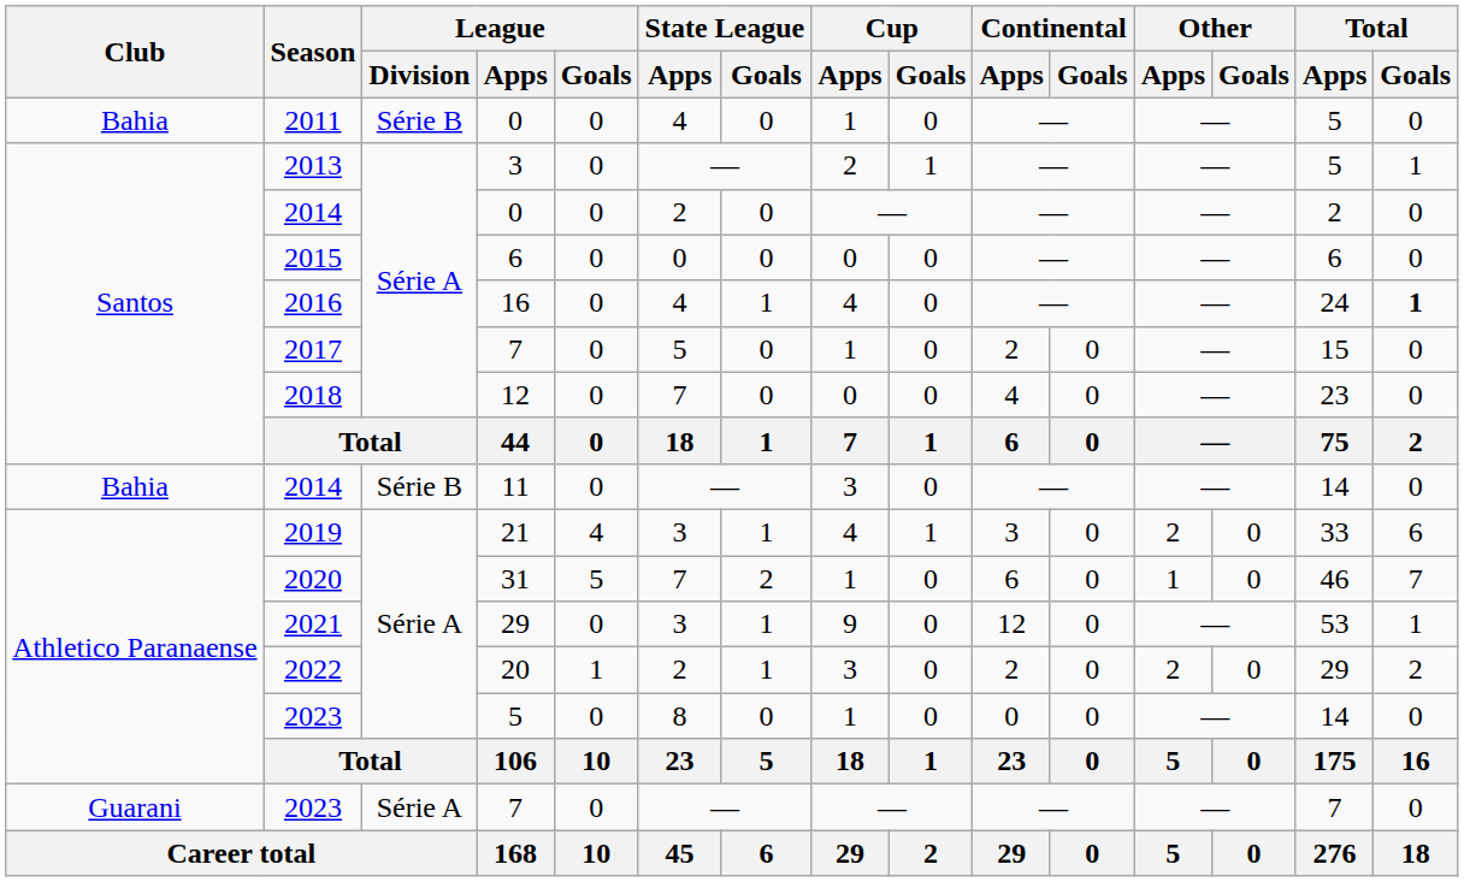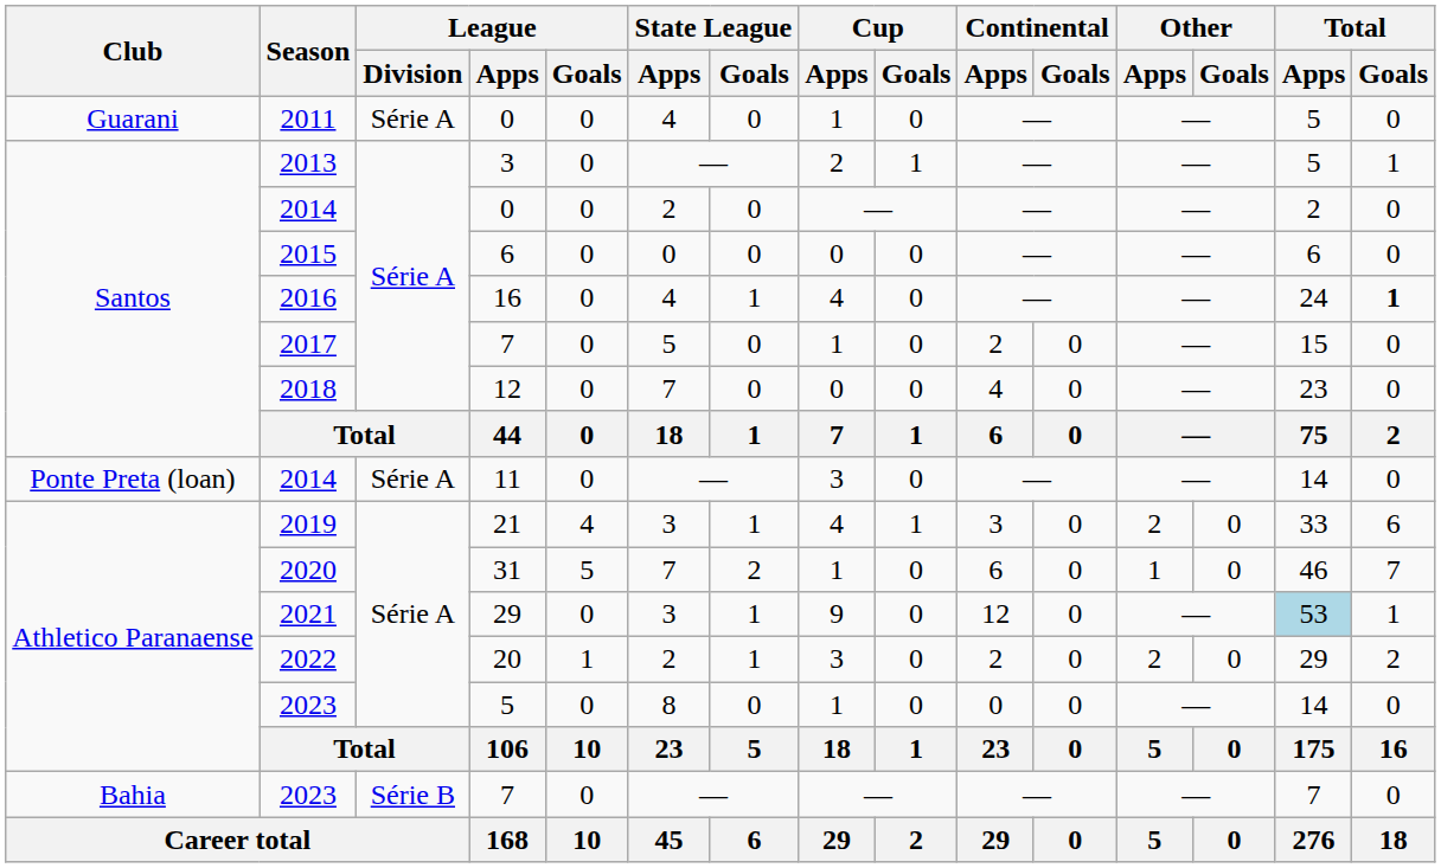2011 | Club: Bahia -> Guarani
2011 | League / Division: Série B -> Série A
2014 / 11 | Club: Bahia -> Ponte Preta (loan)
2014 / 11 | League / Division: Série B -> Série A
2021 | Total / Apps: no background -> lightblue background
2023 / 7 | Club: Guarani -> Bahia
2023 / 7 | League / Division: Série A -> Série B
